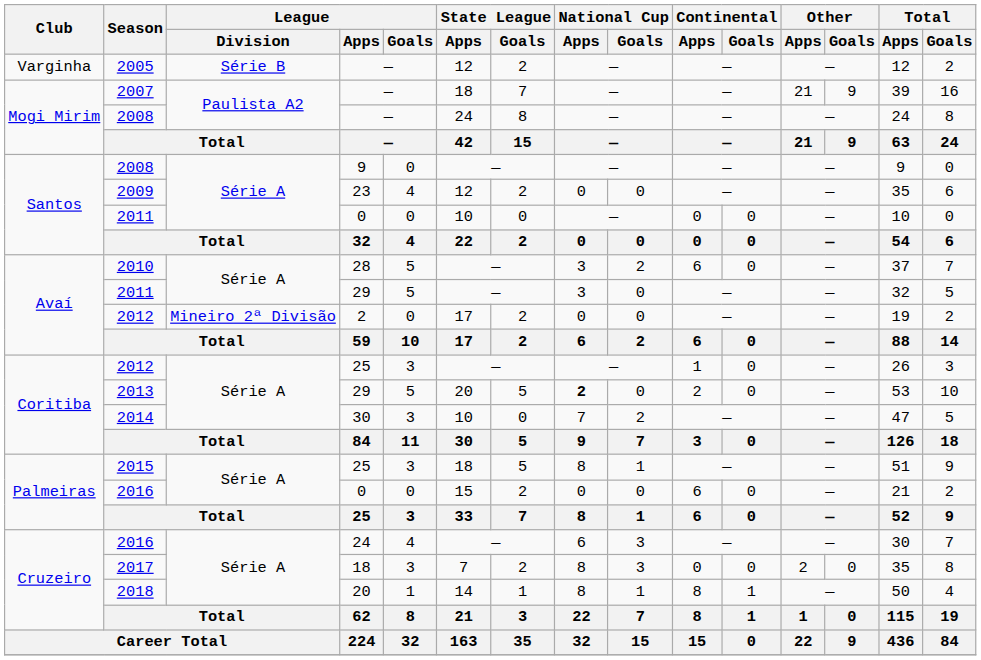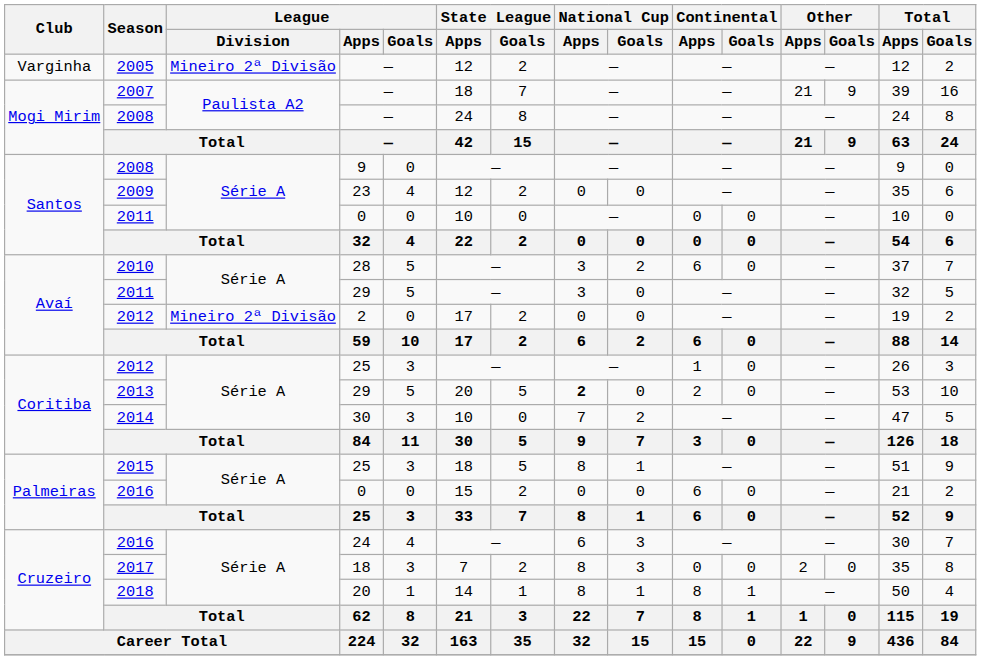2005 | League / Division: Série B -> Mineiro 2ª Divisão
